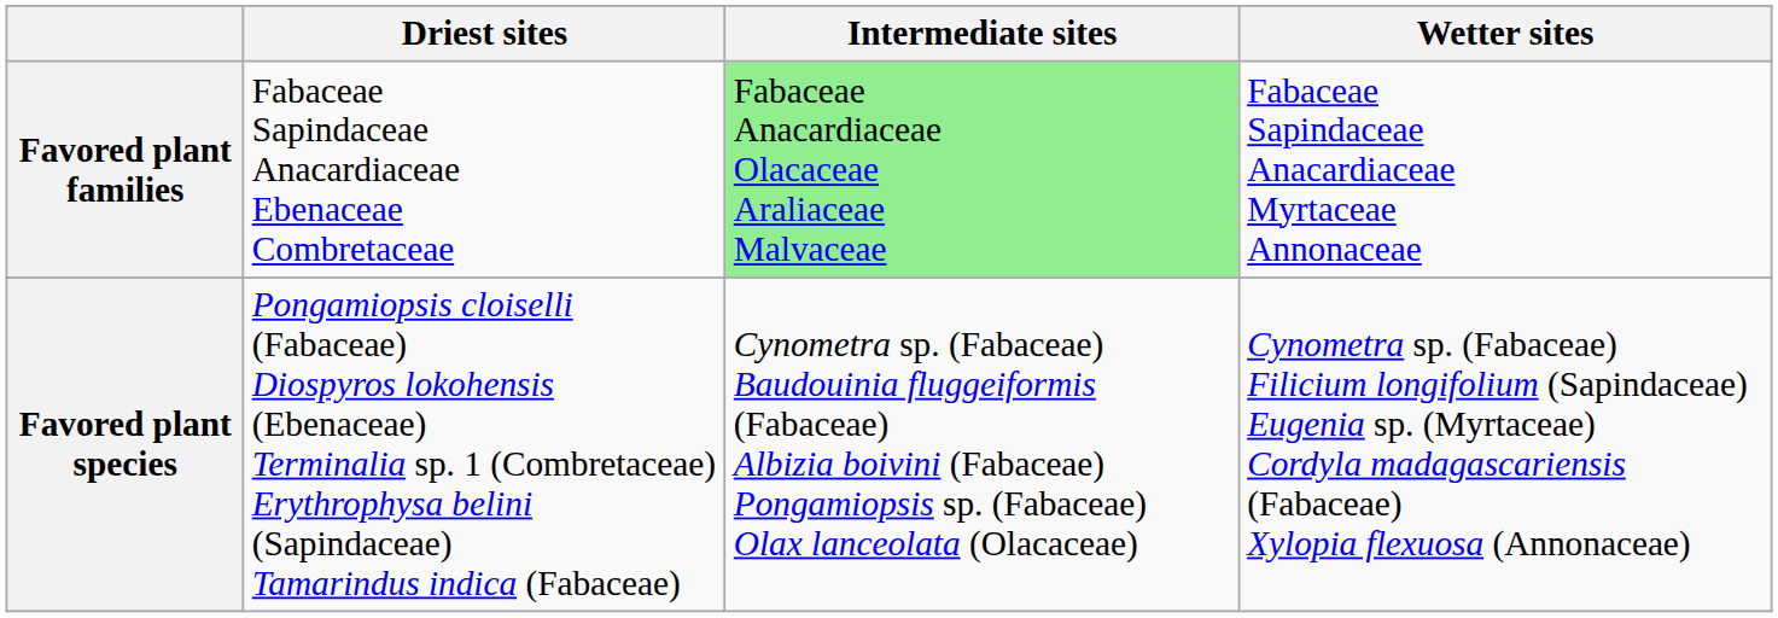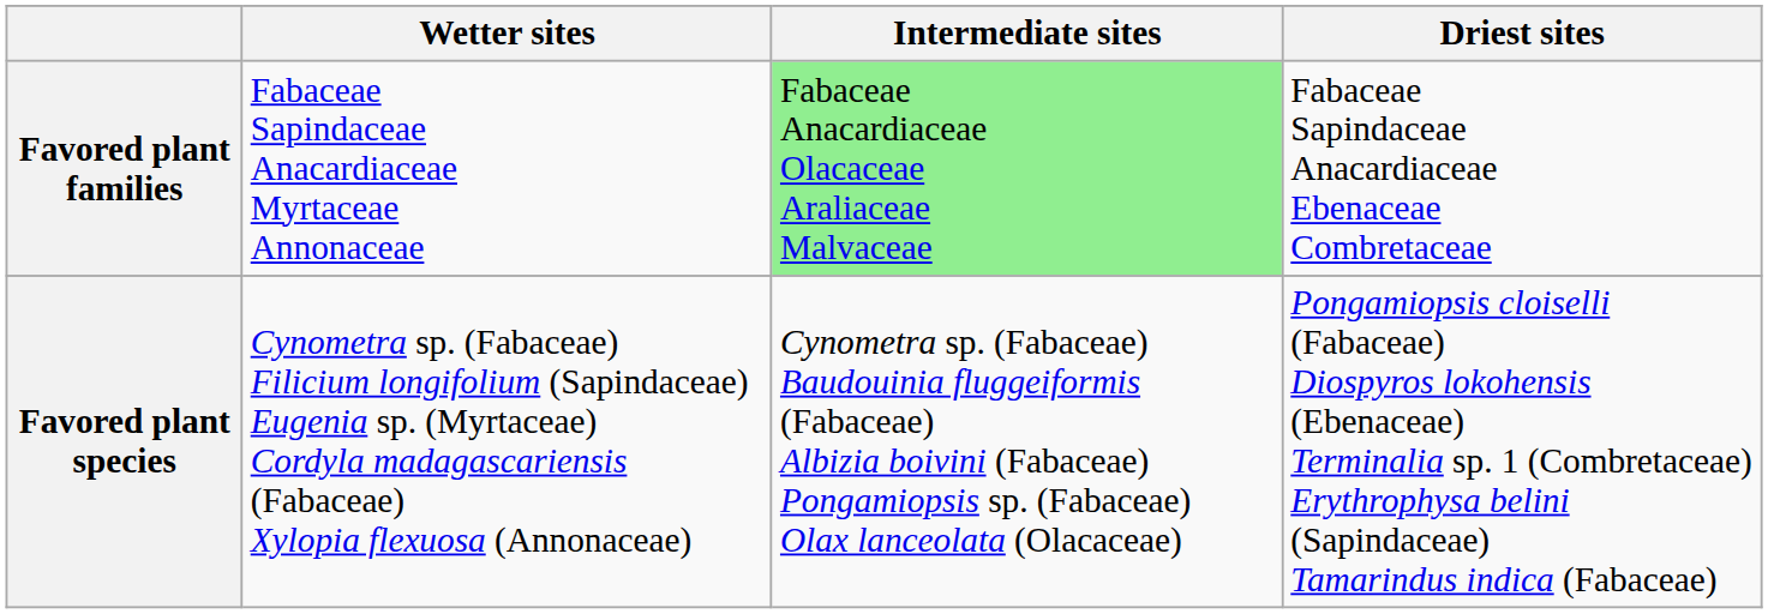columns swapped: Wetter sites <-> Driest sites
